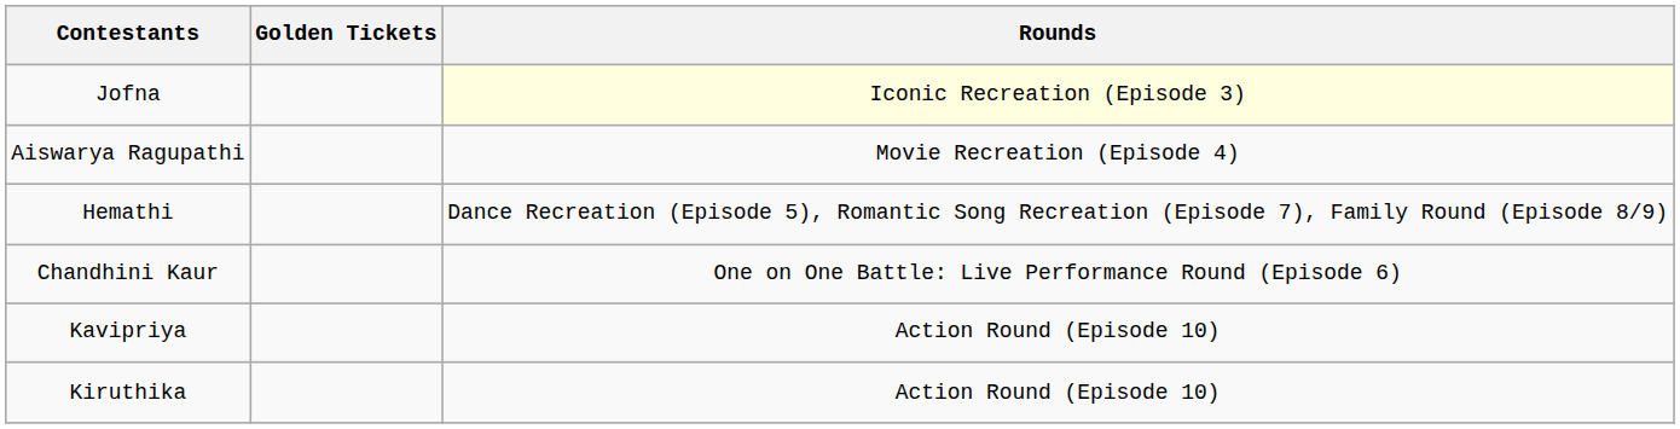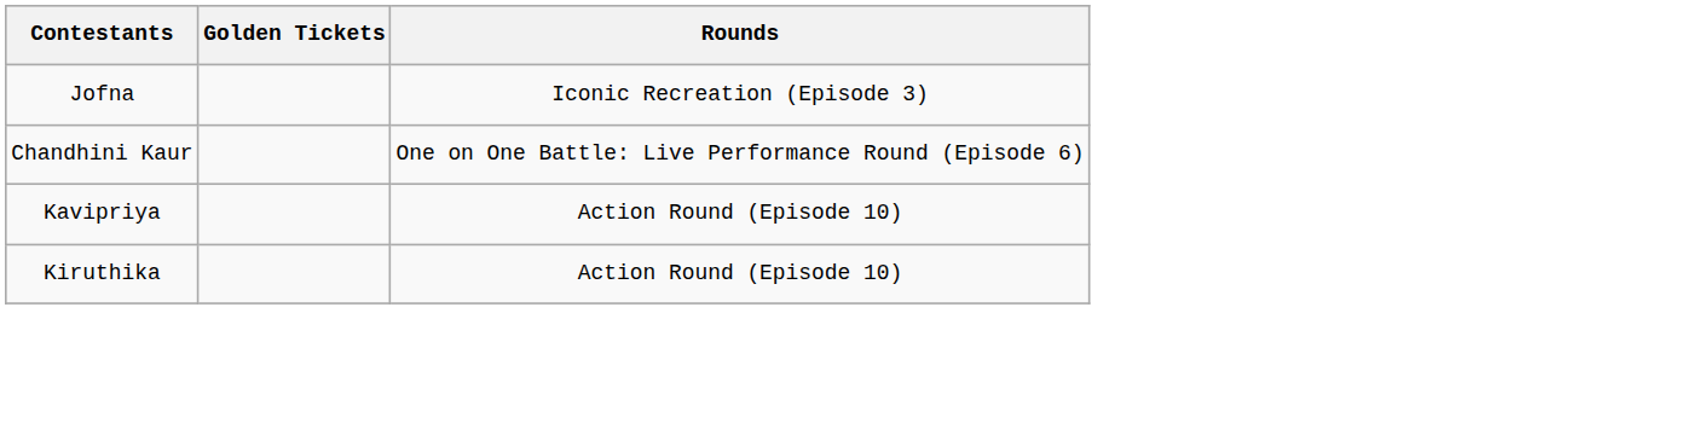Jofna | Rounds: lightyellow background -> no background
- row: Aiswarya Ragupathi | Movie Recreation (Episode 4)
- row: Hemathi | Dance Recreation (Episode 5), Romantic Song Recreation (Episode 7), Family Round (Episode 8/9)
